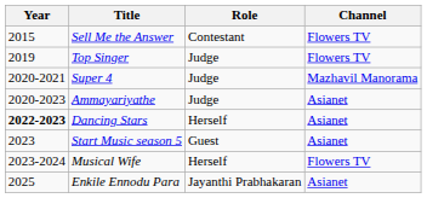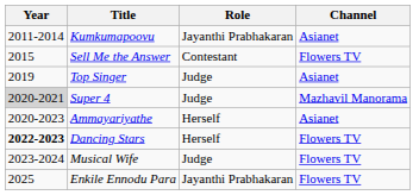+ row: 2011-2014 | Kumkumapoovu | Jayanthi Prabhakaran | Asianet
Top Singer | Channel: Flowers TV -> Asianet
Super 4 | Year: no background -> lightgrey background
Ammayariyathe | Role: Judge -> Herself
Dancing Stars | Channel: Asianet -> Flowers TV
- row: 2023 | Start Music season 5 | Guest | Asianet
Musical Wife | Role: Herself -> Judge
Enkile Ennodu Para | Channel: Asianet -> Flowers TV
